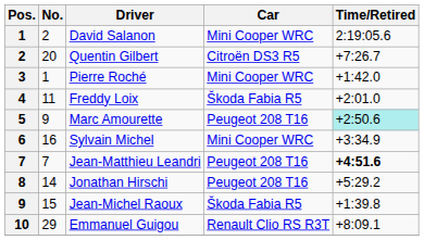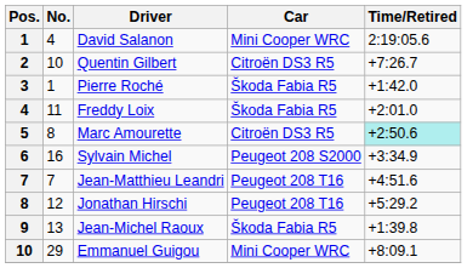David Salanon | No.: 2 -> 4
Quentin Gilbert | No.: 20 -> 10
Pierre Roché | Car: Mini Cooper WRC -> Škoda Fabia R5
Marc Amourette | No.: 9 -> 8
Marc Amourette | Car: Peugeot 208 T16 -> Citroën DS3 R5
Sylvain Michel | Car: Mini Cooper WRC -> Peugeot 208 S2000
Jean-Matthieu Leandri | Time/Retired: bold -> normal
Jonathan Hirschi | No.: 14 -> 12
Jean-Michel Raoux | No.: 15 -> 13
Emmanuel Guigou | Car: Renault Clio RS R3T -> Mini Cooper WRC
